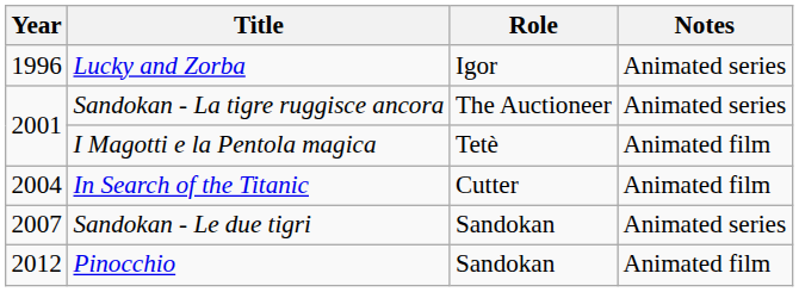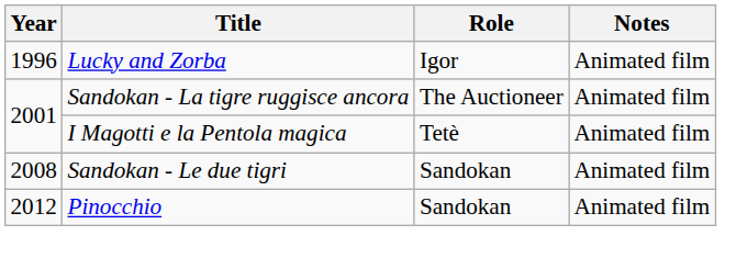Lucky and Zorba | Notes: Animated series -> Animated film
Sandokan - La tigre ruggisce ancora | Notes: Animated series -> Animated film
- row: 2004 | In Search of the Titanic | Cutter | Animated film
Sandokan - Le due tigri | Year: 2007 -> 2008
Sandokan - Le due tigri | Notes: Animated series -> Animated film
